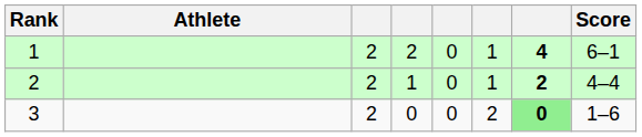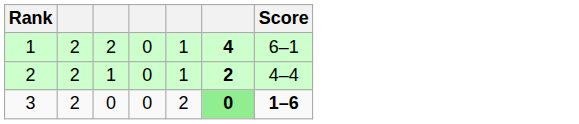- column: Athlete
3 | Score: normal -> bold
